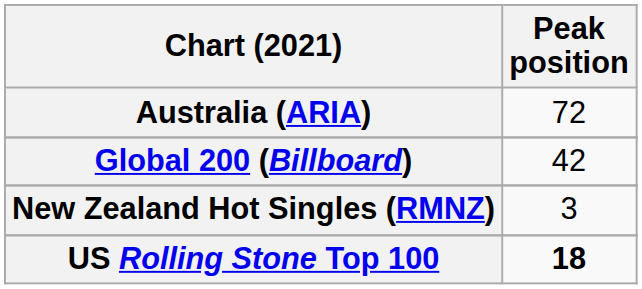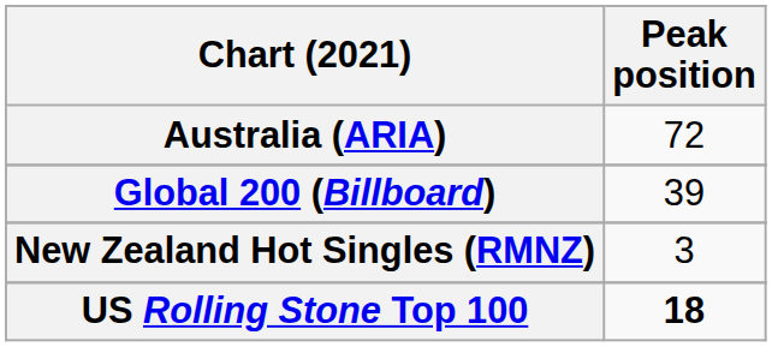Global 200 (Billboard) | Peak position: 42 -> 39
